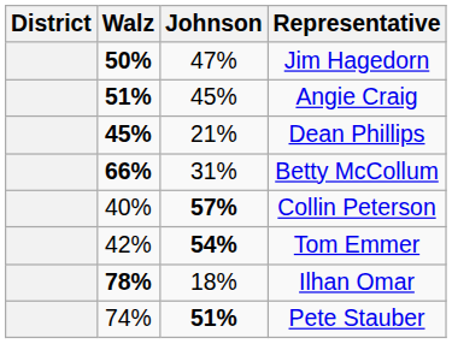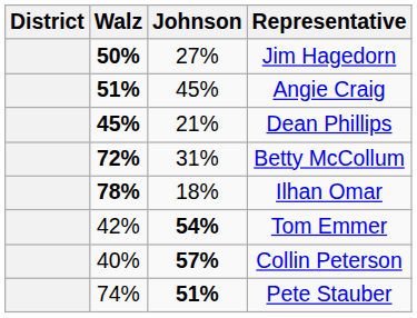Jim Hagedorn | Johnson: 47% -> 27%
Betty McCollum | Walz: 66% -> 72%
rows swapped: Ilhan Omar <-> Collin Peterson
